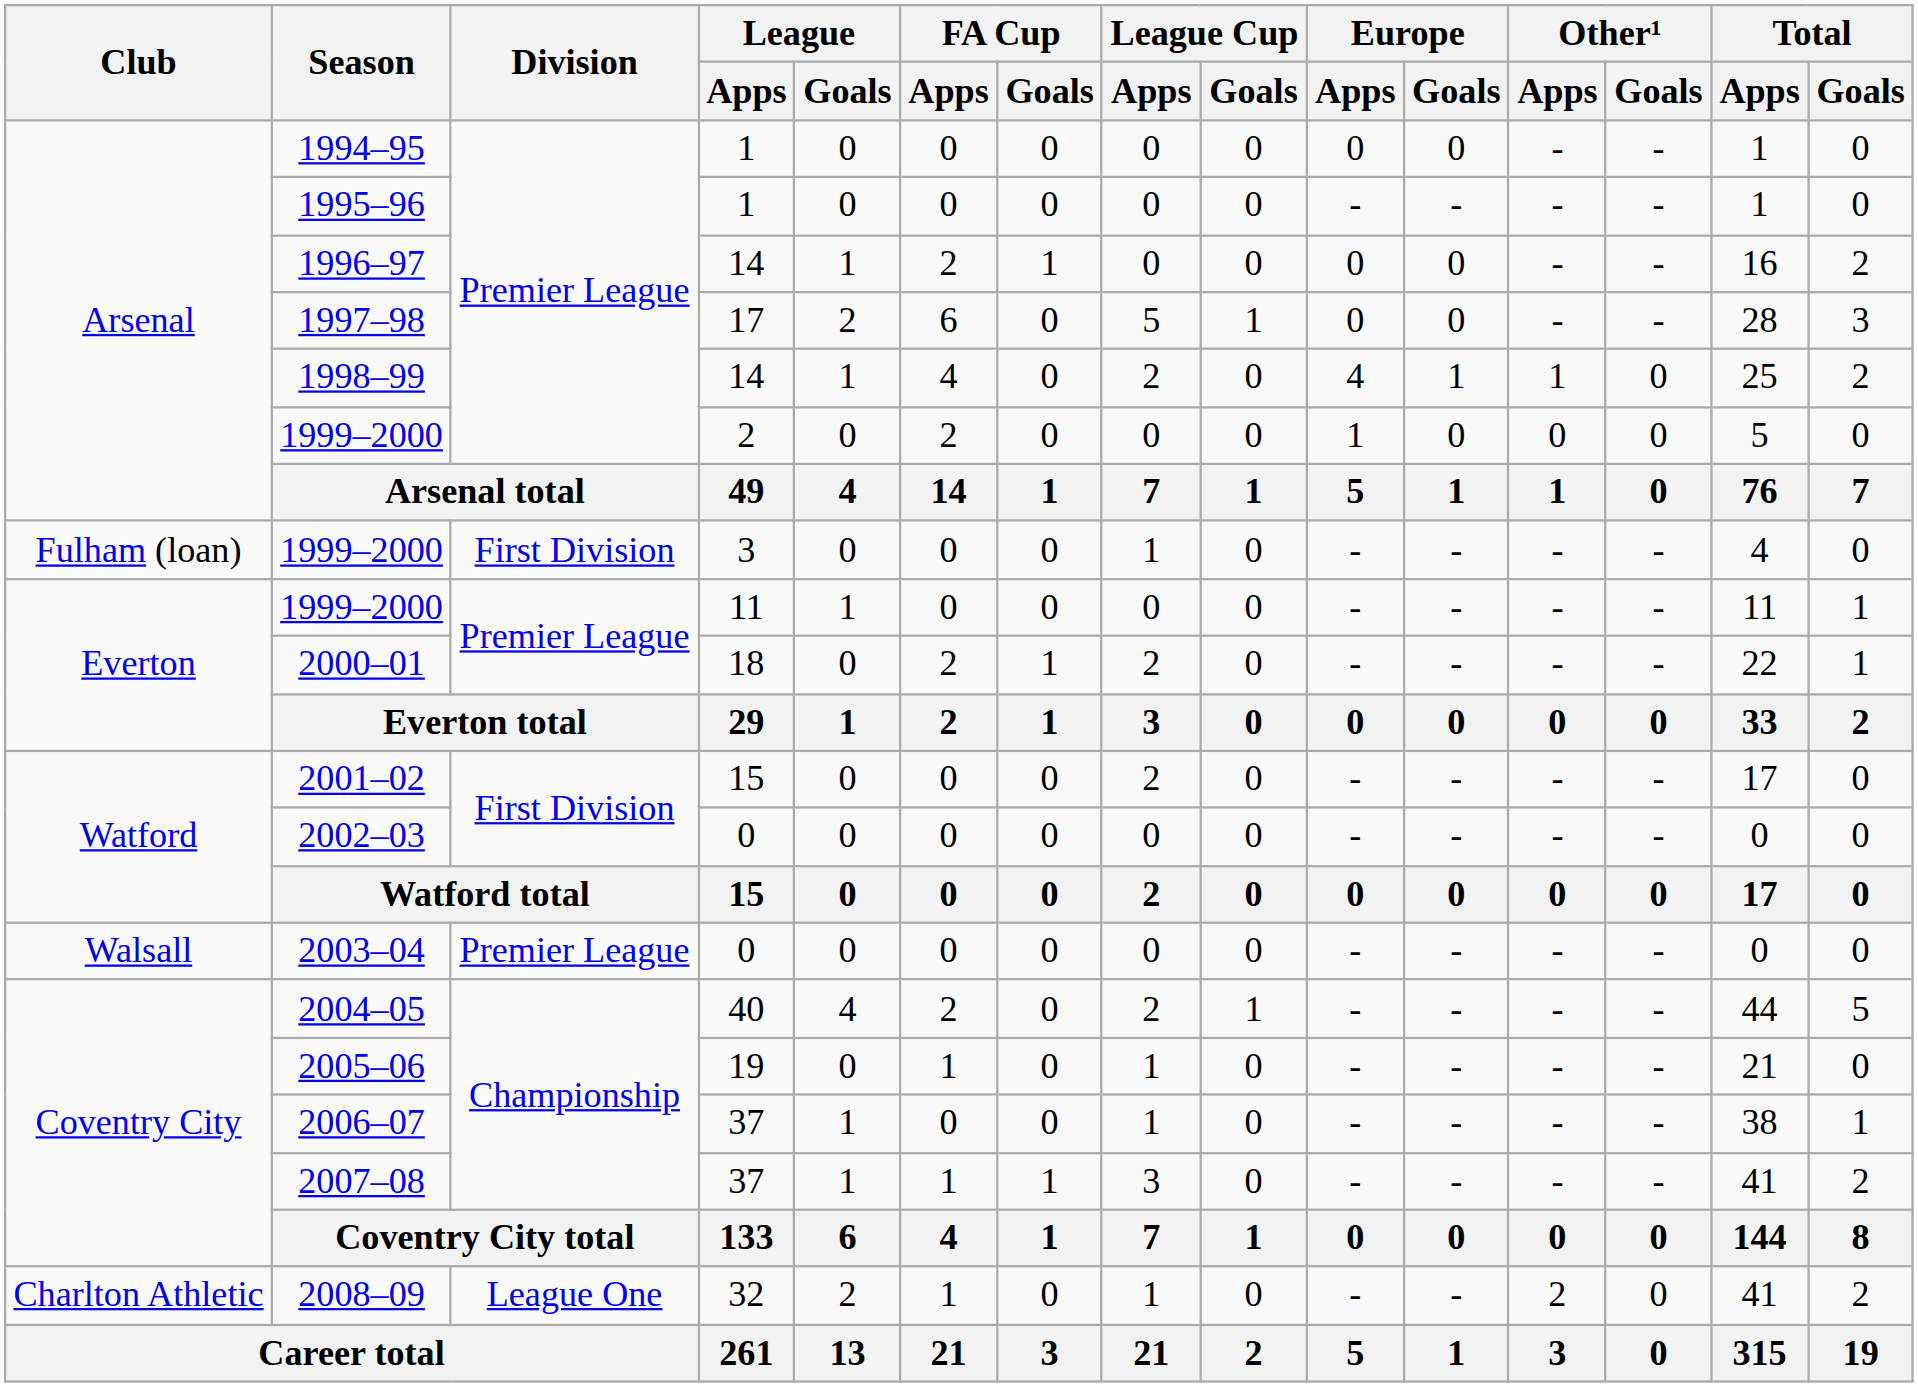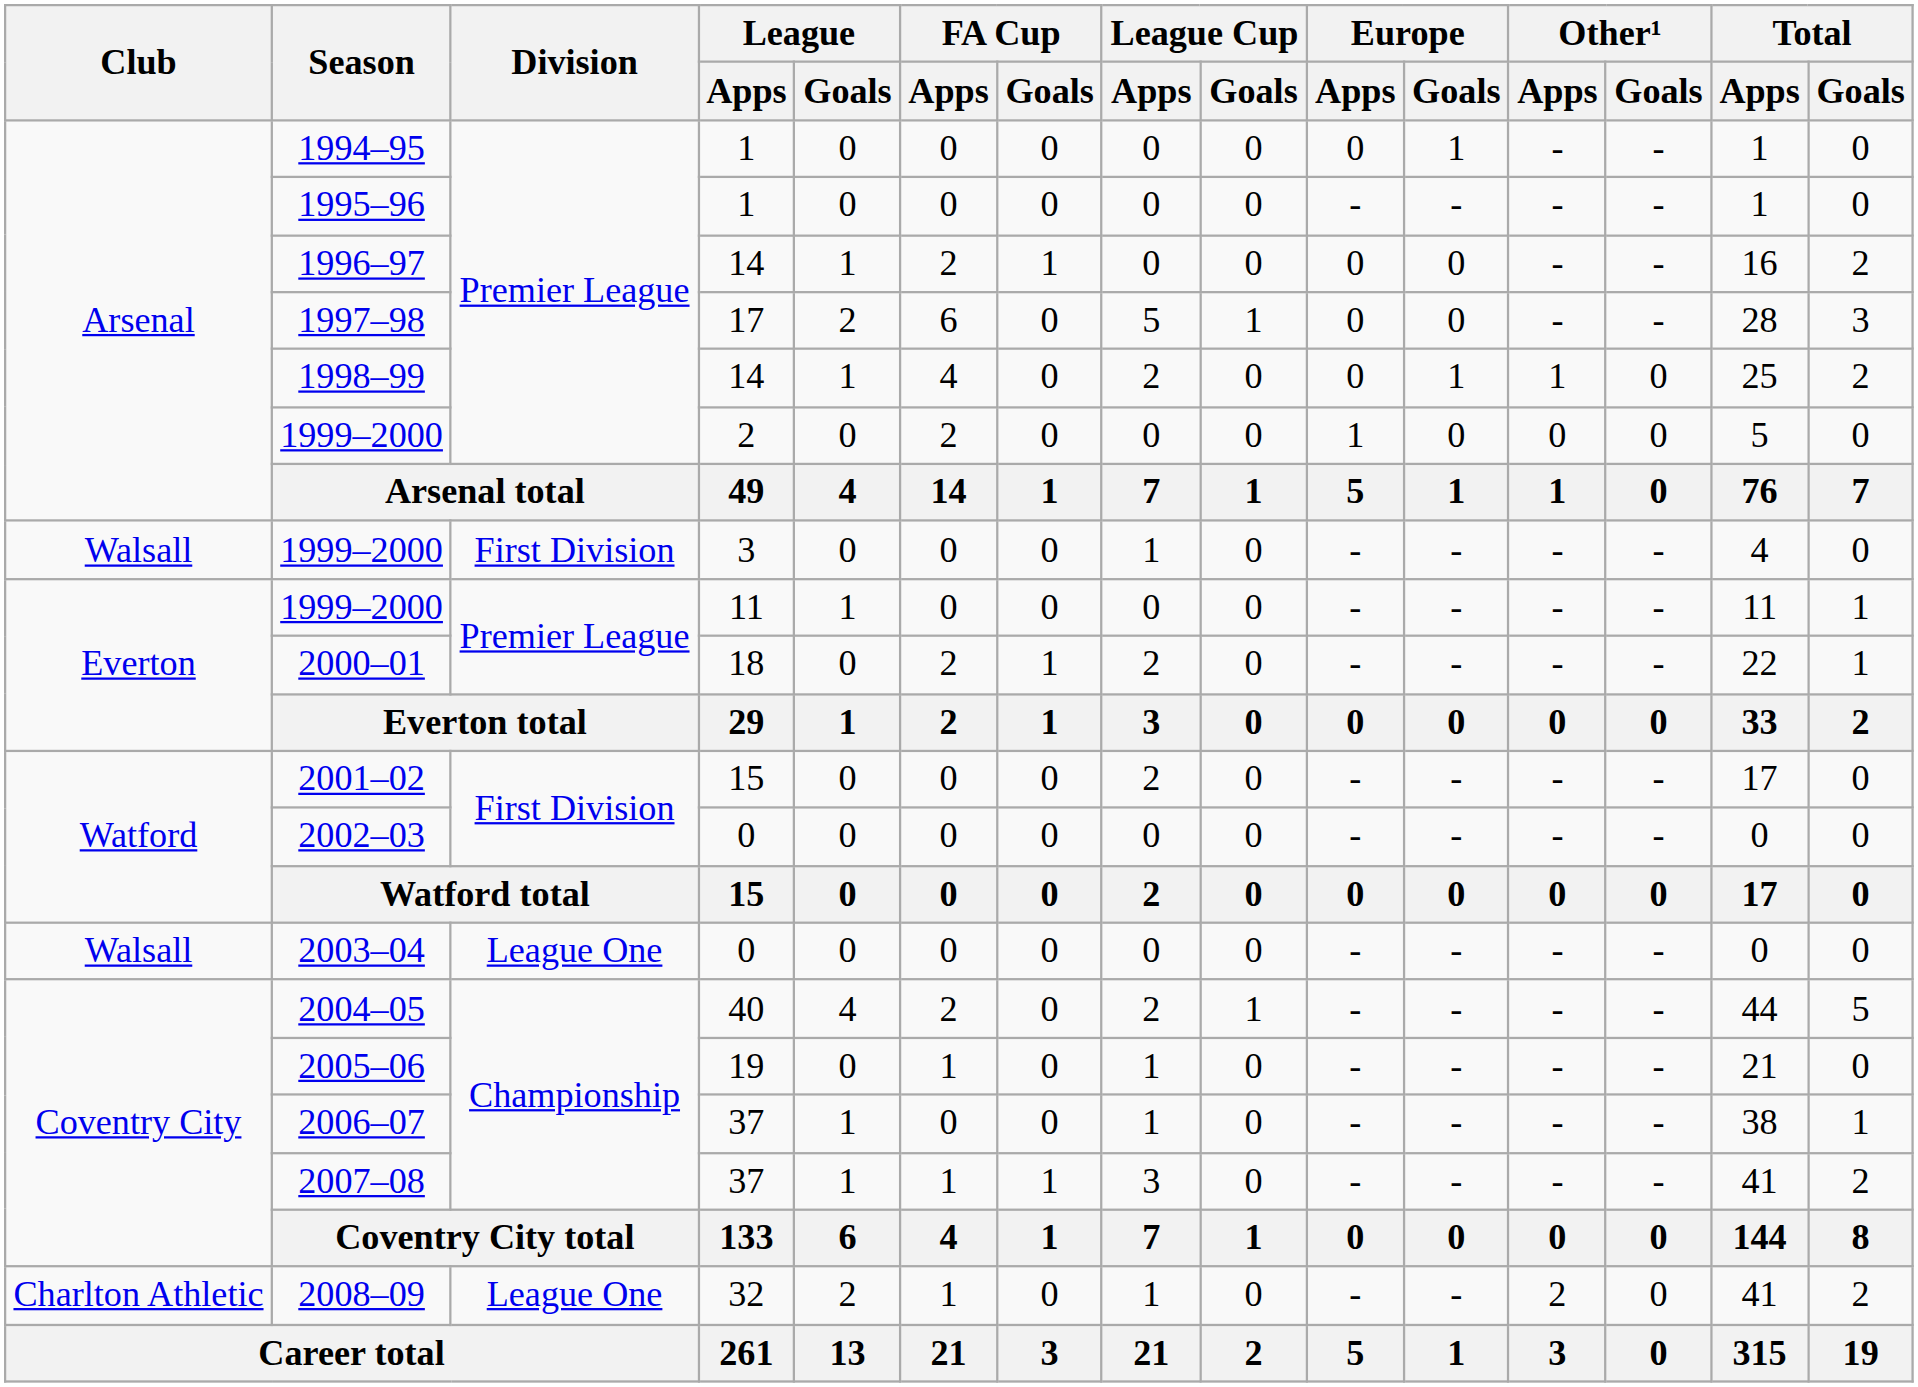1994–95 | Europe / Goals: 0 -> 1
1998–99 | Europe / Apps: 4 -> 0
1999–2000 / 3 | Club: Fulham (loan) -> Walsall
2003–04 | Division: Premier League -> League One
